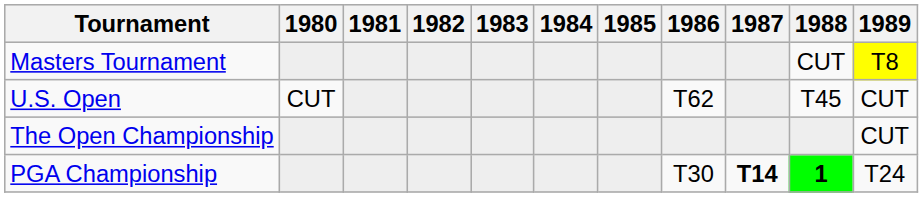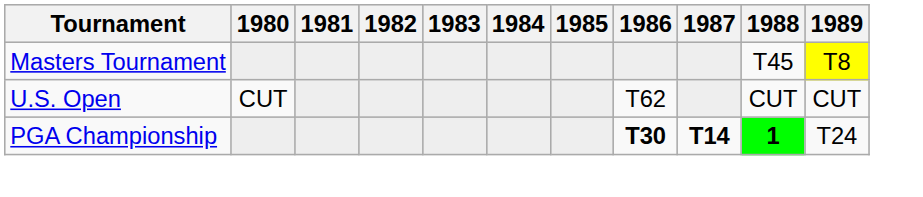Masters Tournament | 1988: CUT -> T45
U.S. Open | 1988: T45 -> CUT
- row: The Open Championship | CUT
PGA Championship | 1986: normal -> bold
